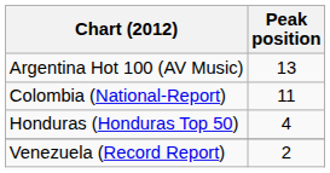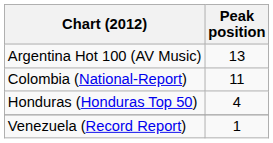Venezuela (Record Report) | Peak position: 2 -> 1
